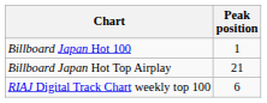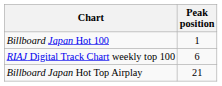rows swapped: Billboard Japan Hot Top Airplay <-> RIAJ Digital Track Chart weekly top 100
